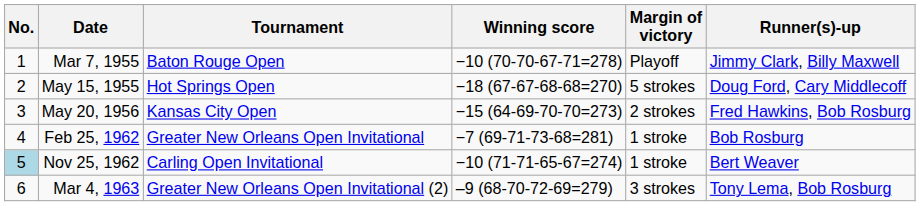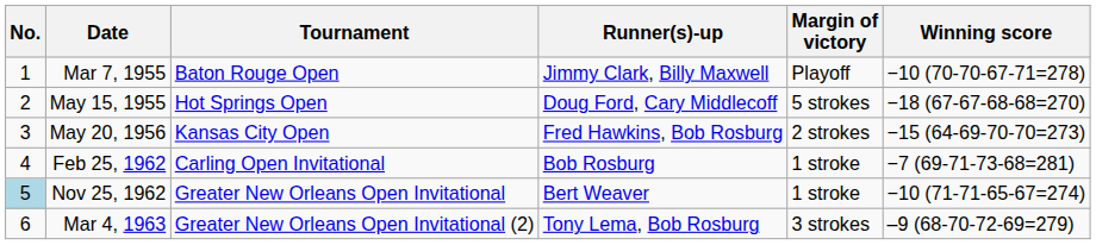columns swapped: Winning score <-> Runner(s)-up
Feb 25, 1962 | Tournament: Greater New Orleans Open Invitational -> Carling Open Invitational
Nov 25, 1962 | Tournament: Carling Open Invitational -> Greater New Orleans Open Invitational
